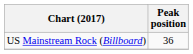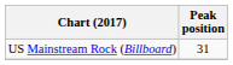US Mainstream Rock (Billboard) | Peak position: 36 -> 31
